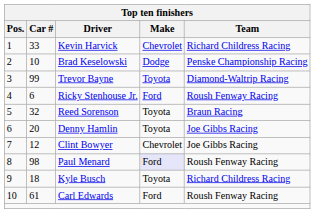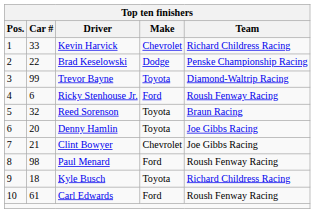Brad Keselowski | Car #: 10 -> 22
Clint Bowyer | Car #: 12 -> 21
Paul Menard | Make: lavender background -> no background
